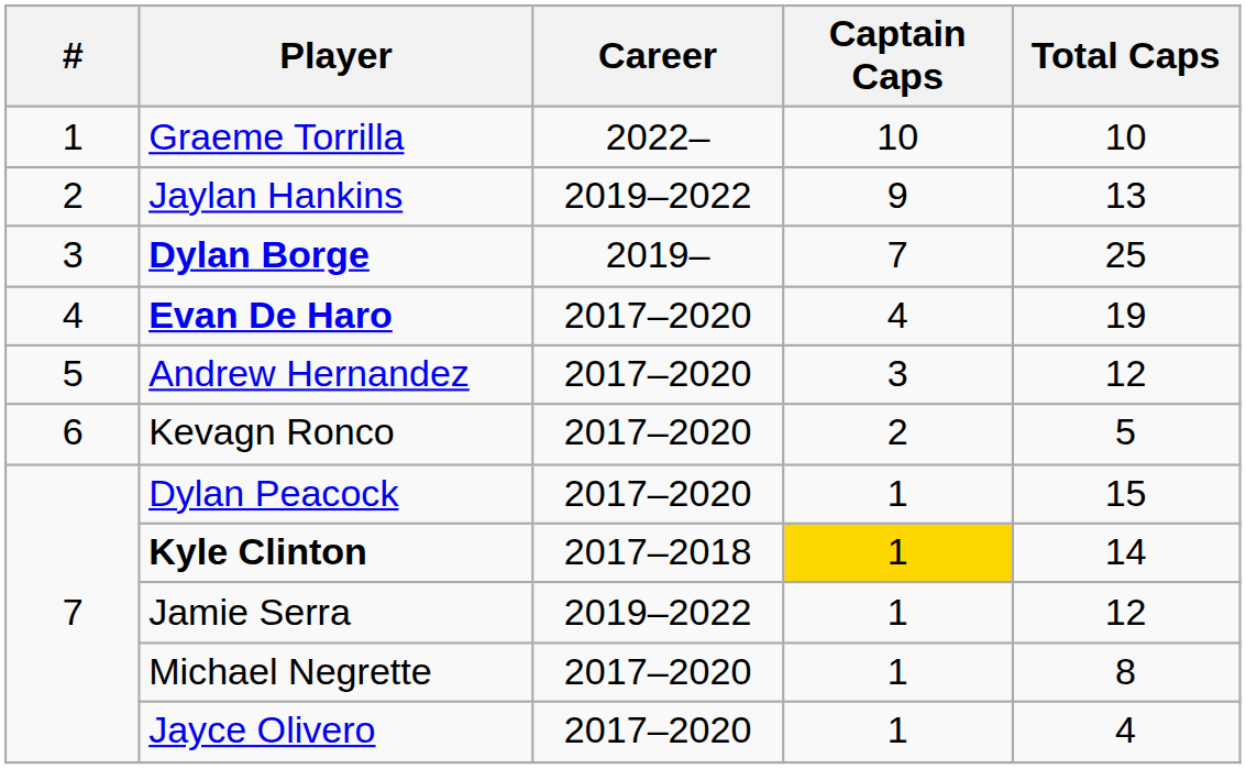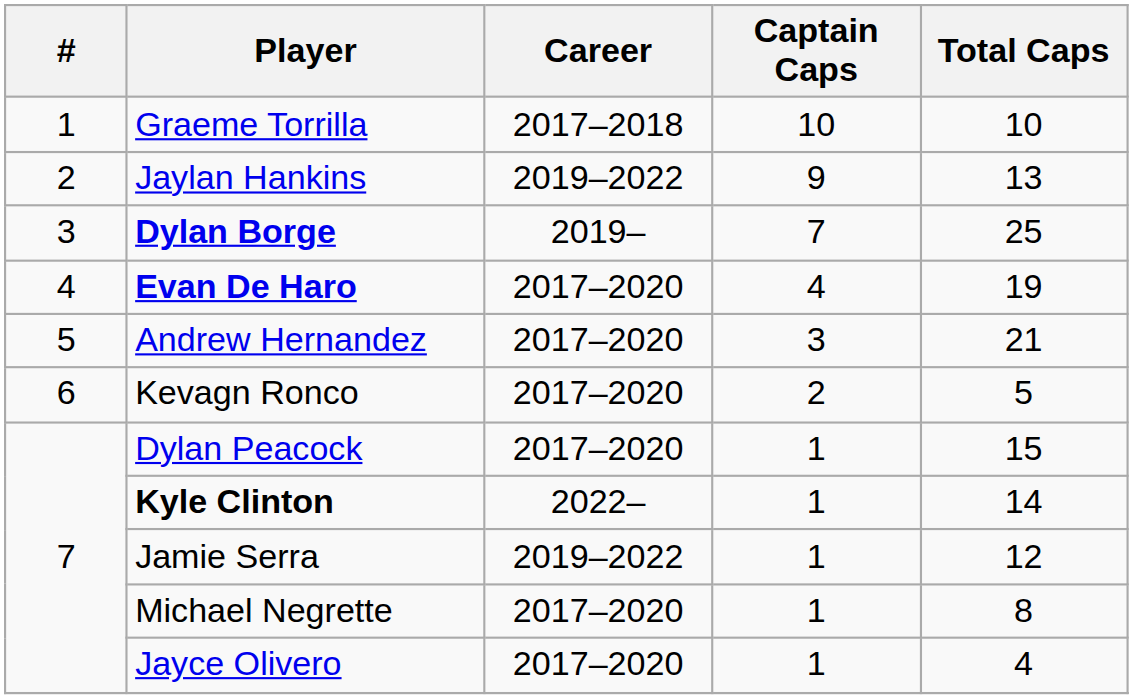Graeme Torrilla | Career: 2022– -> 2017–2018
Andrew Hernandez | Total Caps: 12 -> 21
Kyle Clinton | Career: 2017–2018 -> 2022–
Kyle Clinton | Captain Caps: gold background -> no background
